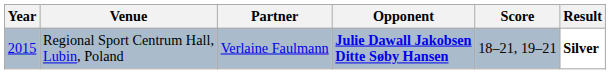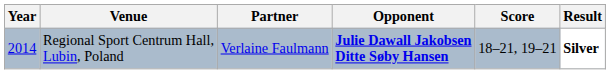Regional Sport Centrum Hall, Lubin, Poland | Year: 2015 -> 2014
